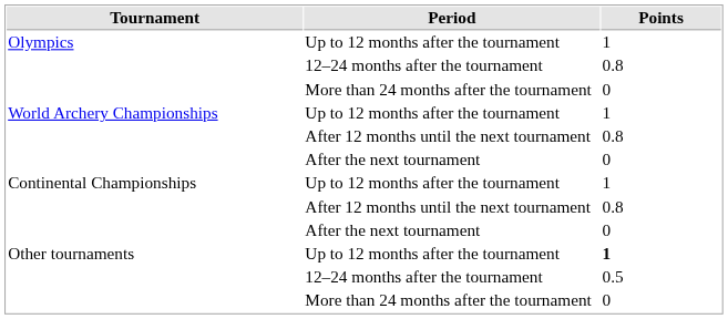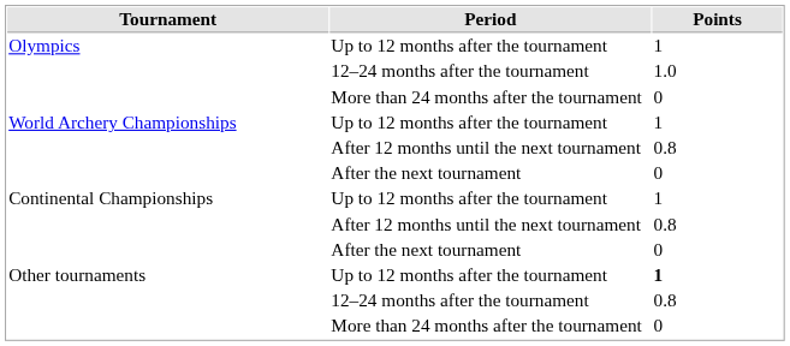Olympics / 12–24 months after the tournament | Points: 0.8 -> 1.0
Other tournaments / 12–24 months after the tournament | Points: 0.5 -> 0.8
